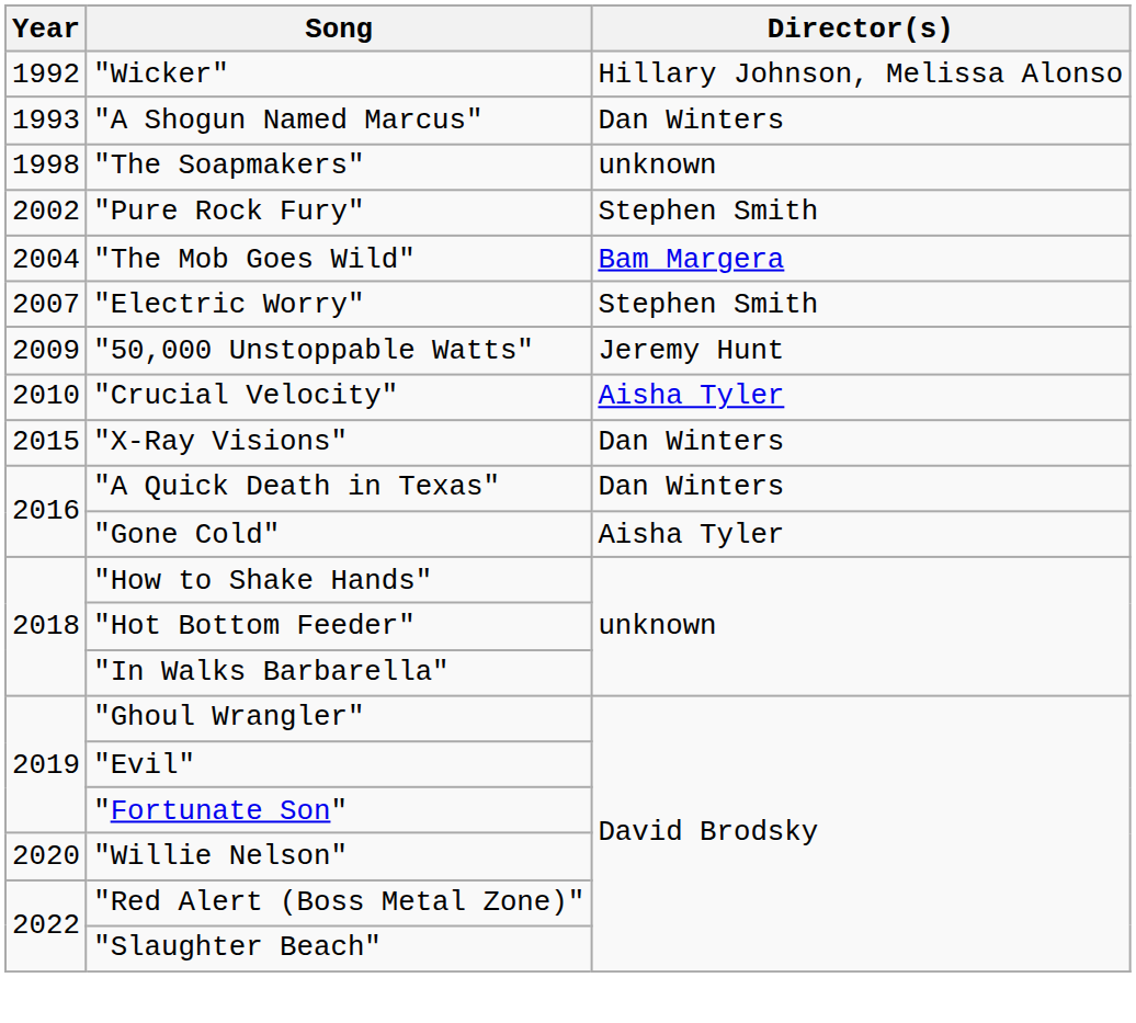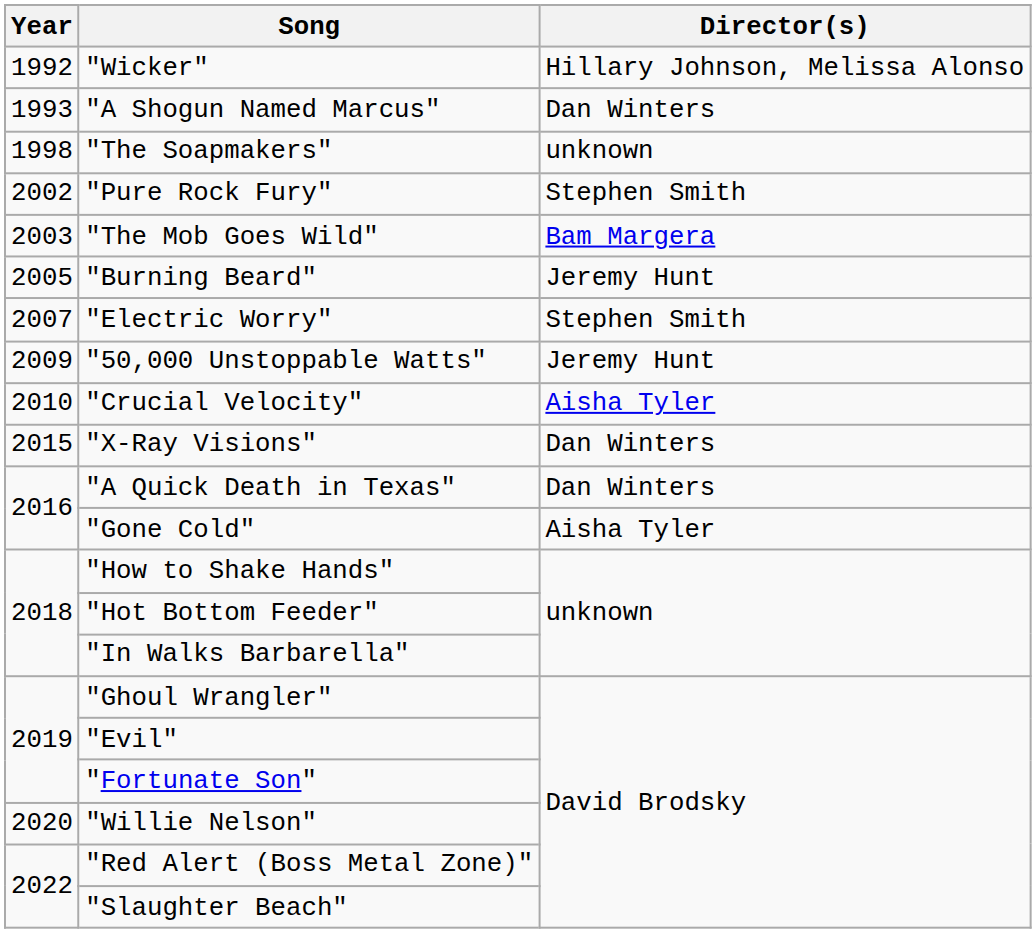"The Mob Goes Wild" | Year: 2004 -> 2003
+ row: 2005 | "Burning Beard" | Jeremy Hunt
